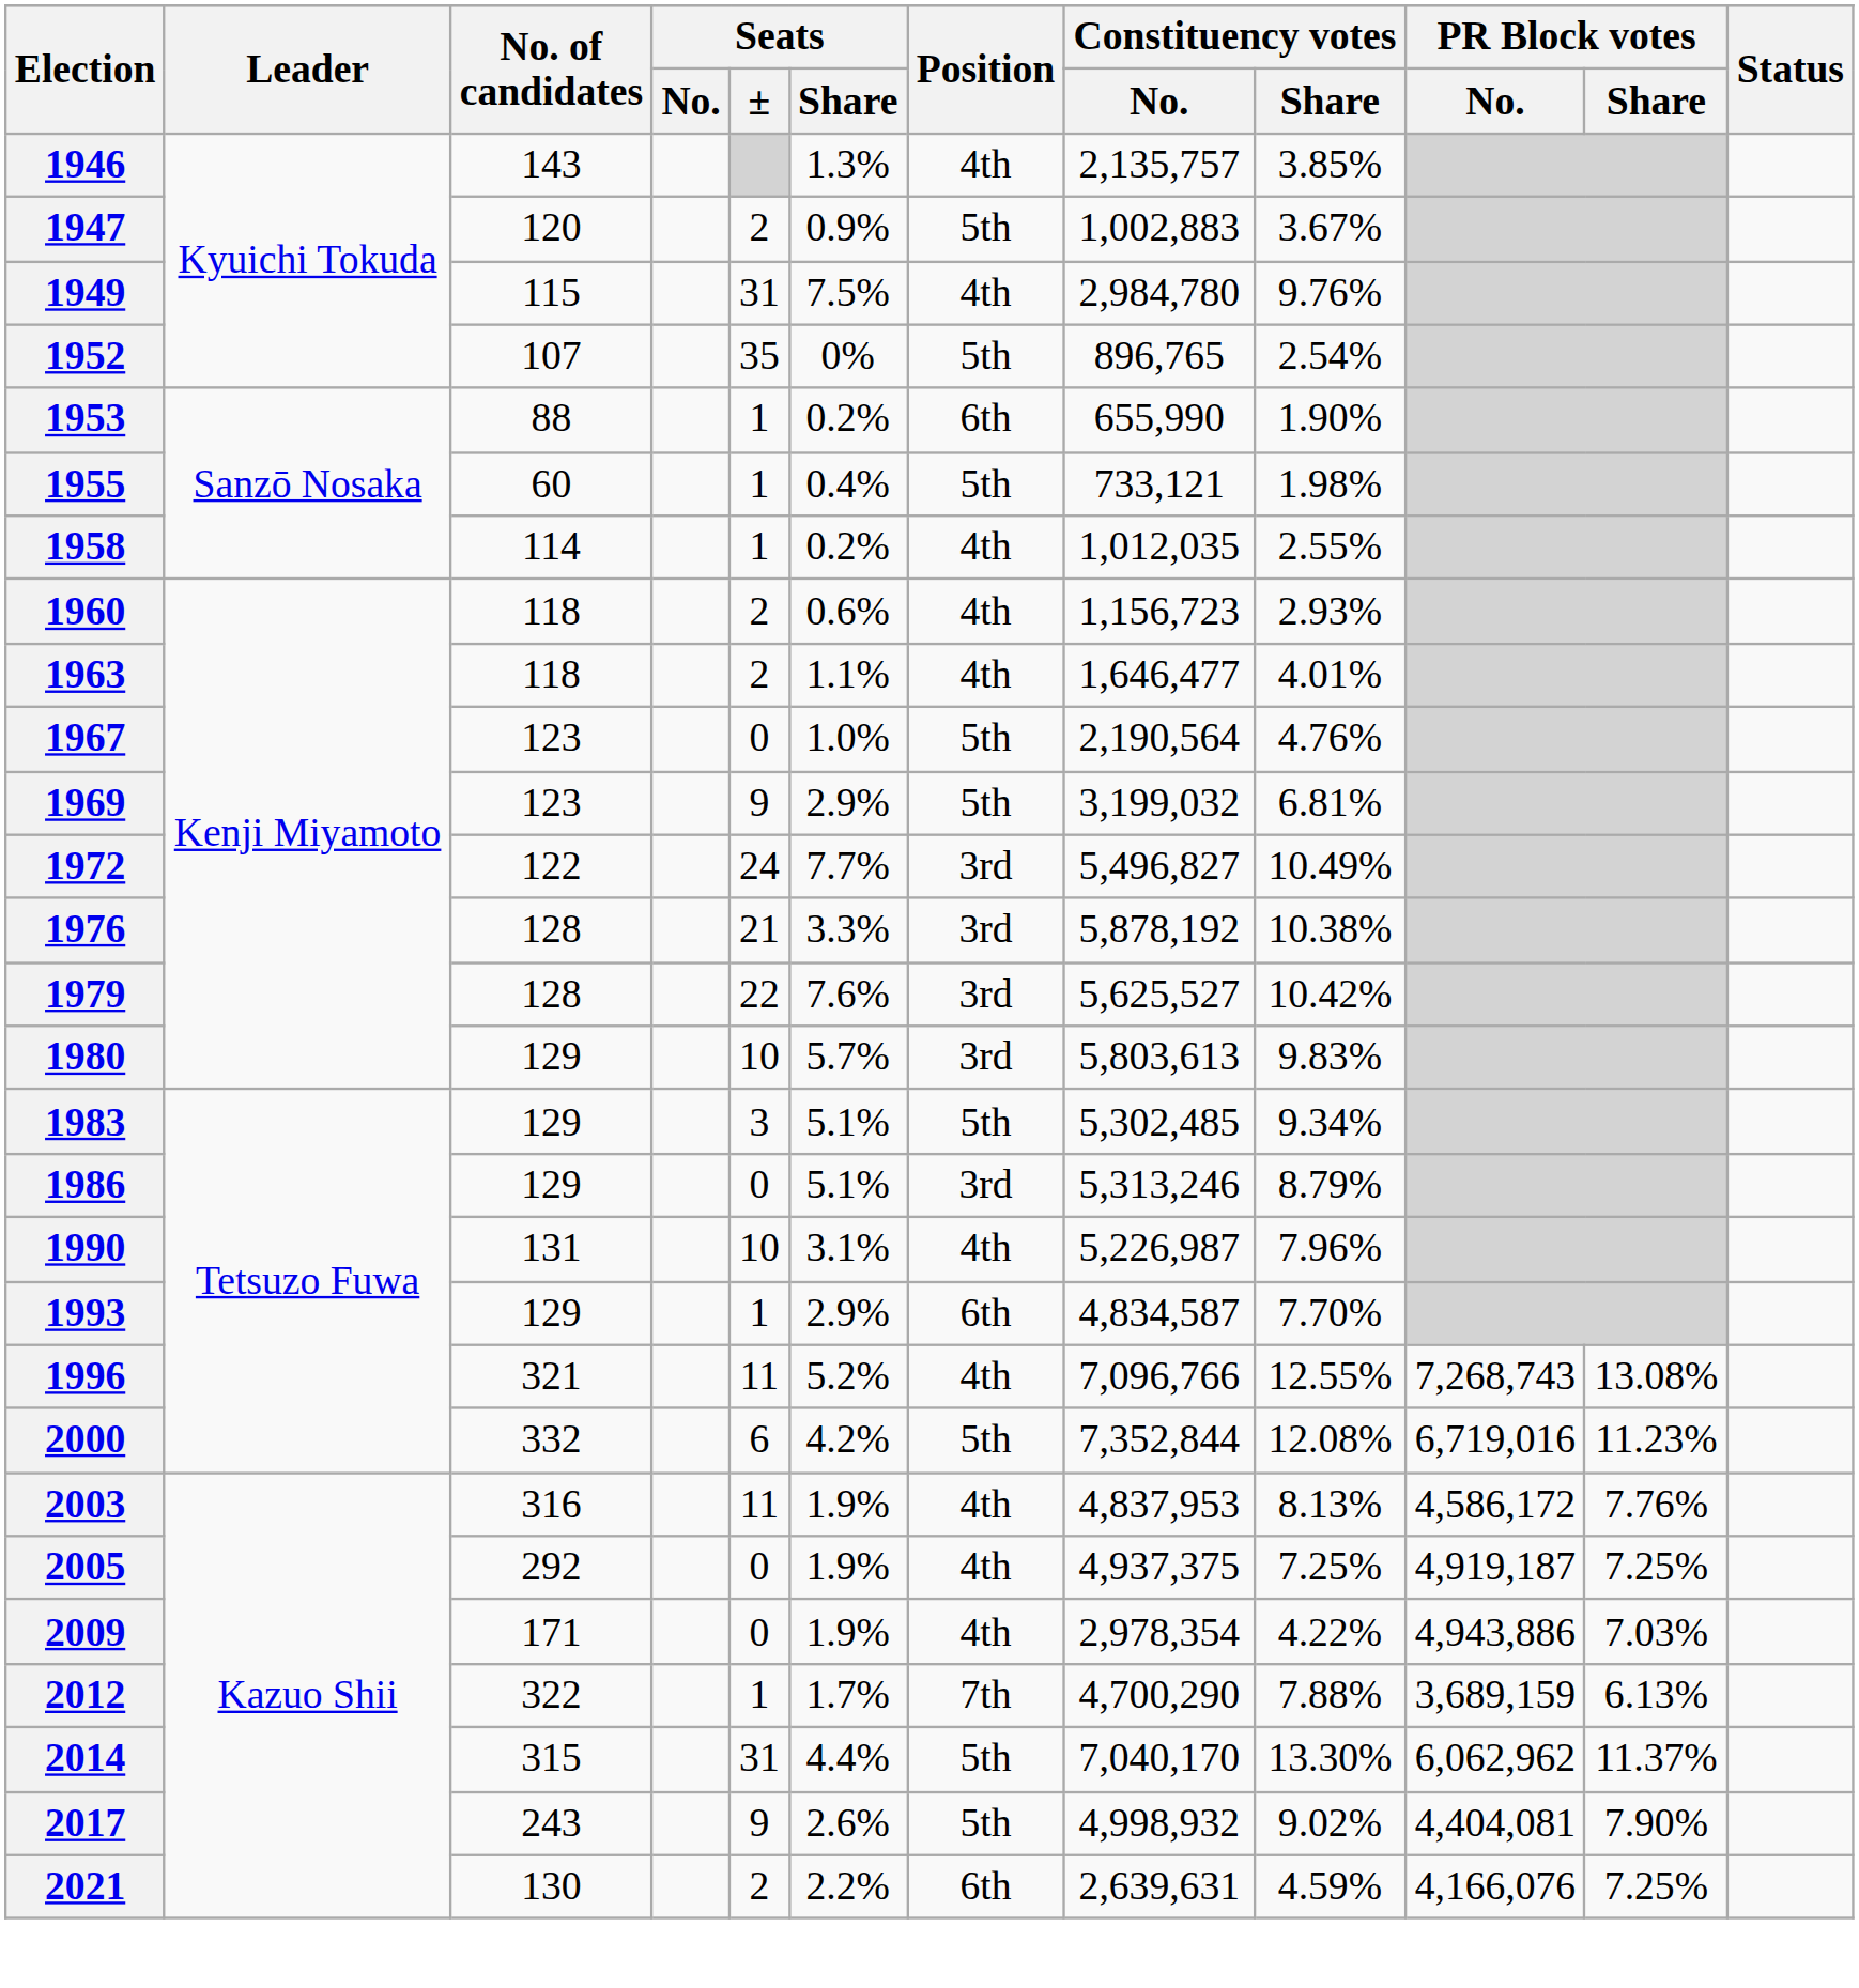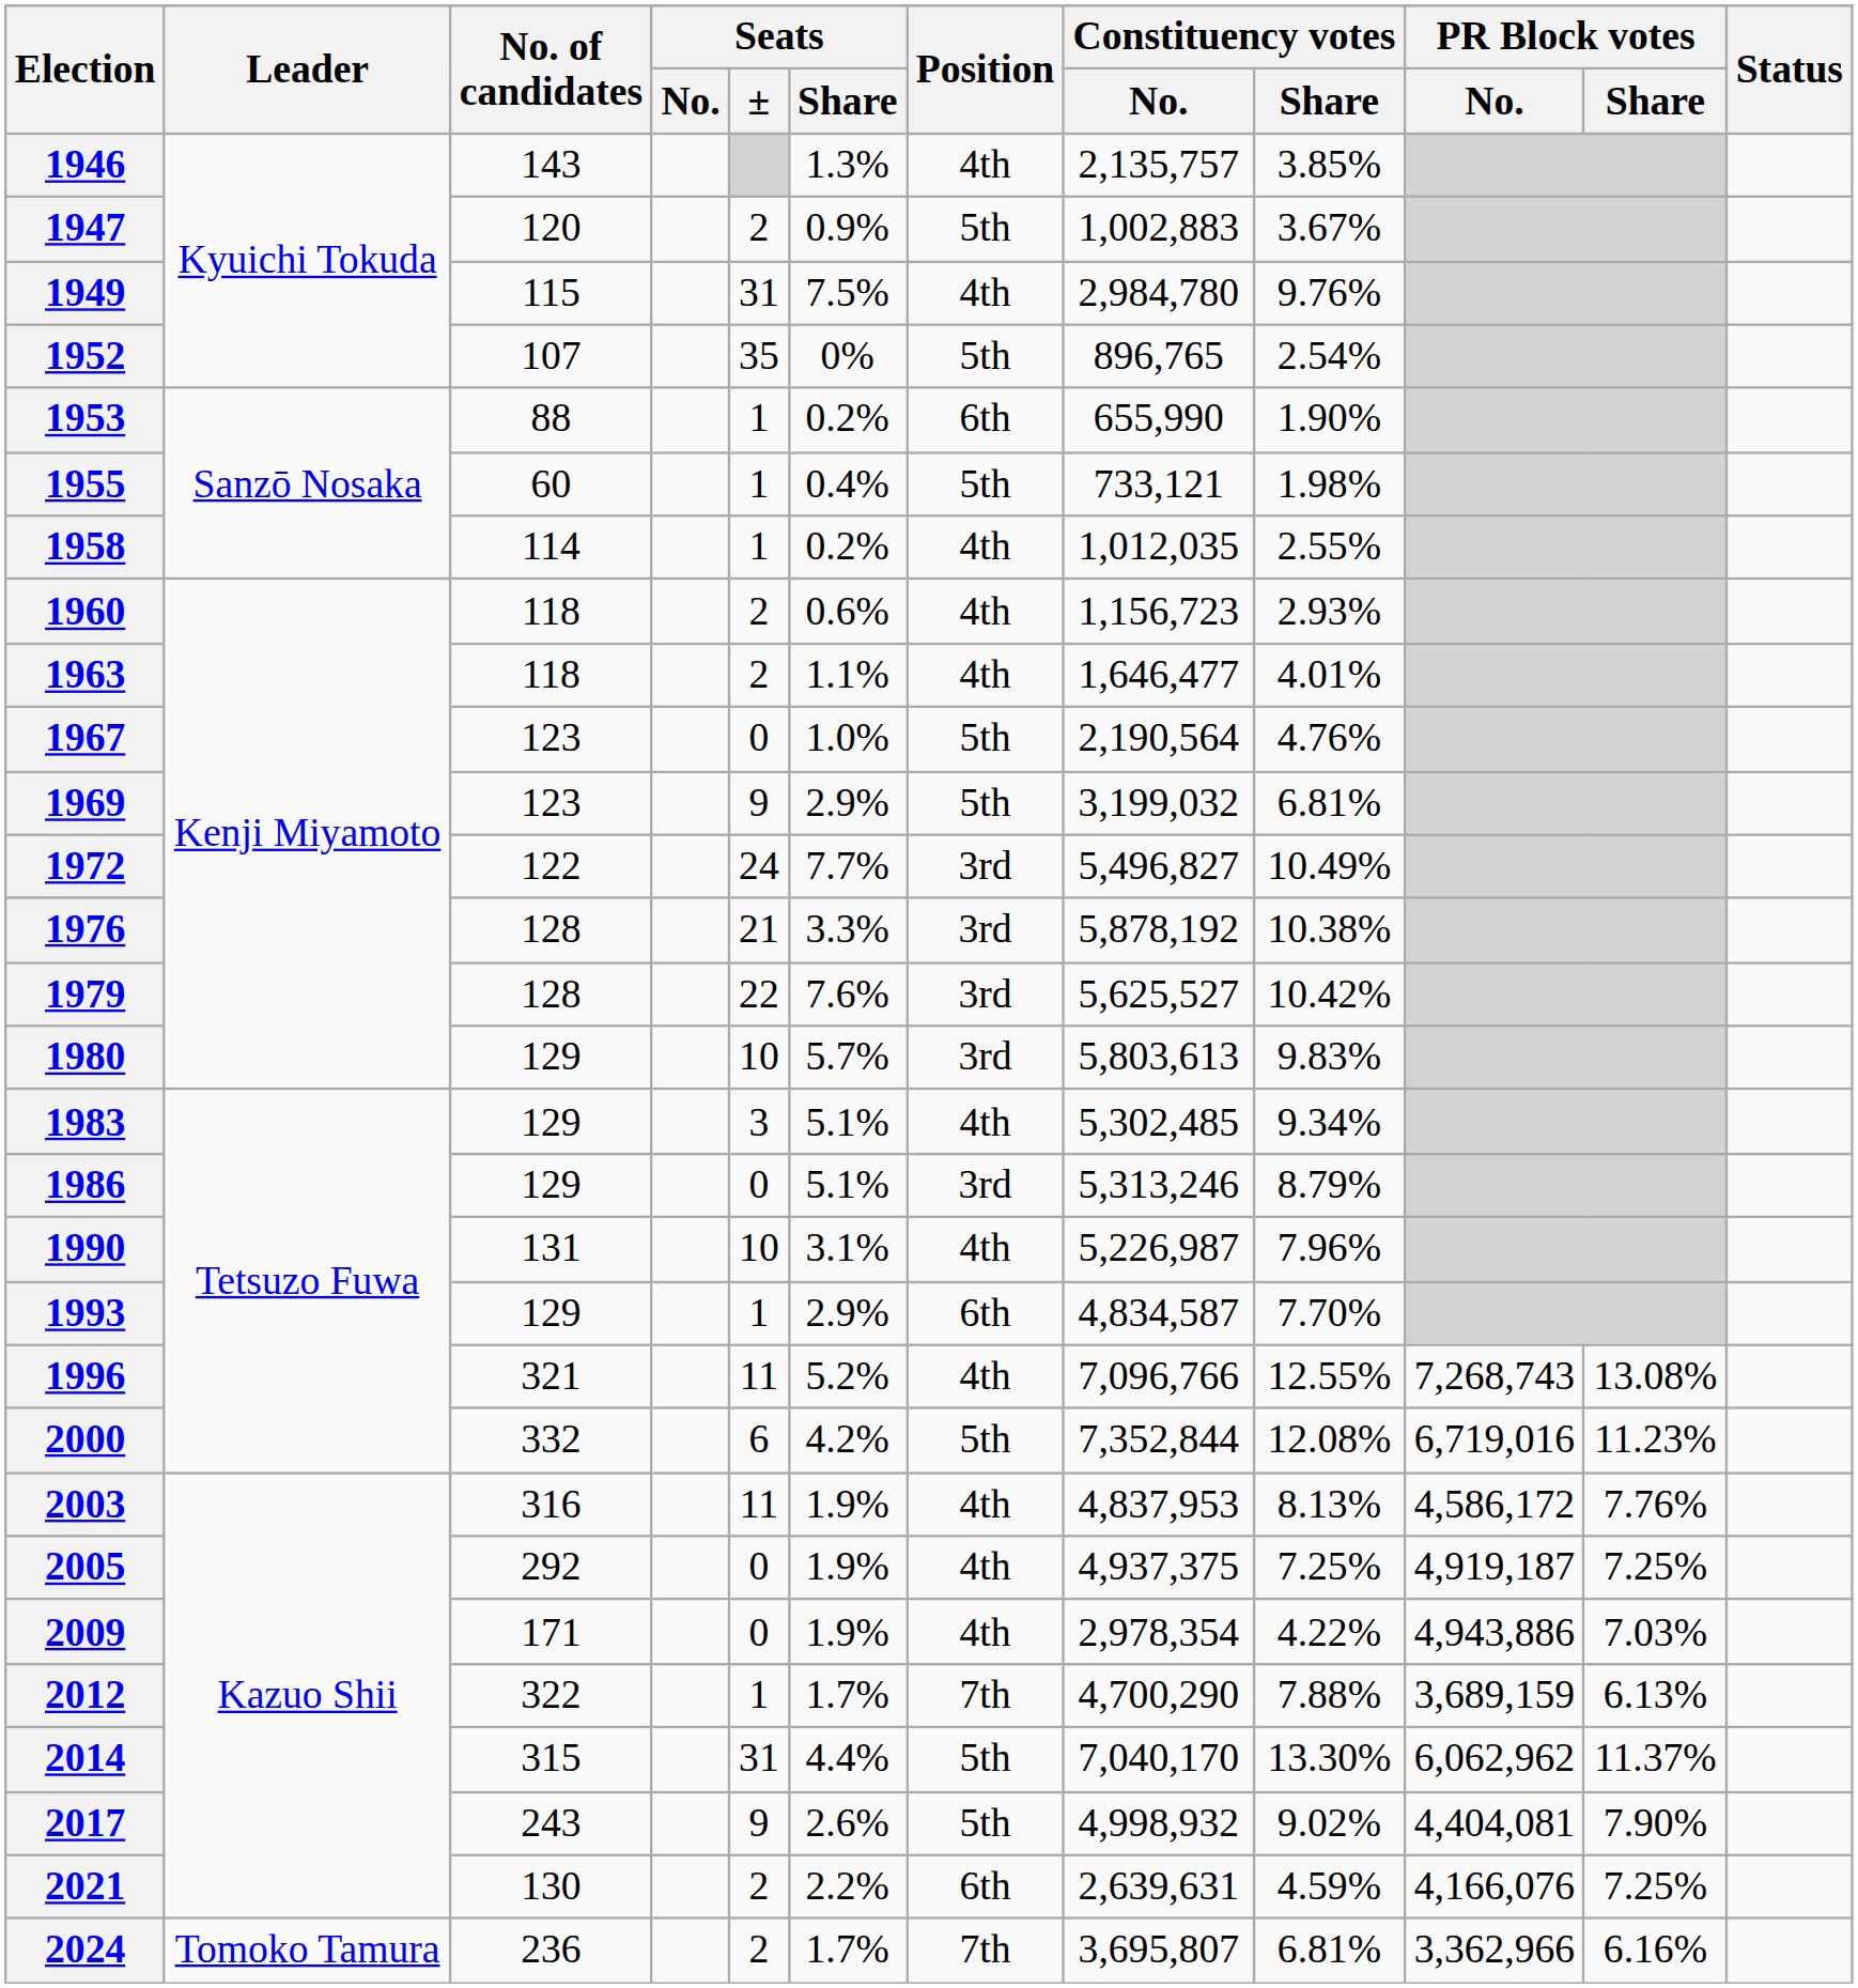1983 | Position: 5th -> 4th
+ row: 2024 | Tomoko Tamura | 236 | 2 | 1.7% | 7th | 3,695,807 | 6.81% | 3,362,966 | 6.16%
